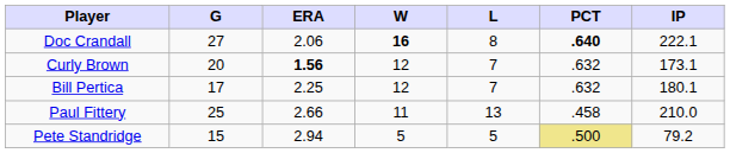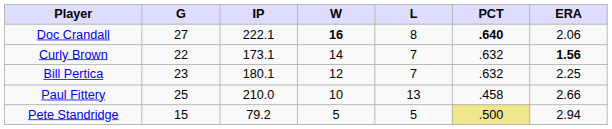columns swapped: IP <-> ERA
Curly Brown | G: 20 -> 22
Curly Brown | W: 12 -> 14
Bill Pertica | G: 17 -> 23
Paul Fittery | W: 11 -> 10
